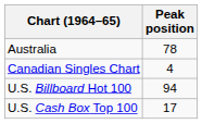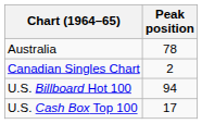Canadian Singles Chart | Peak position: 4 -> 2
